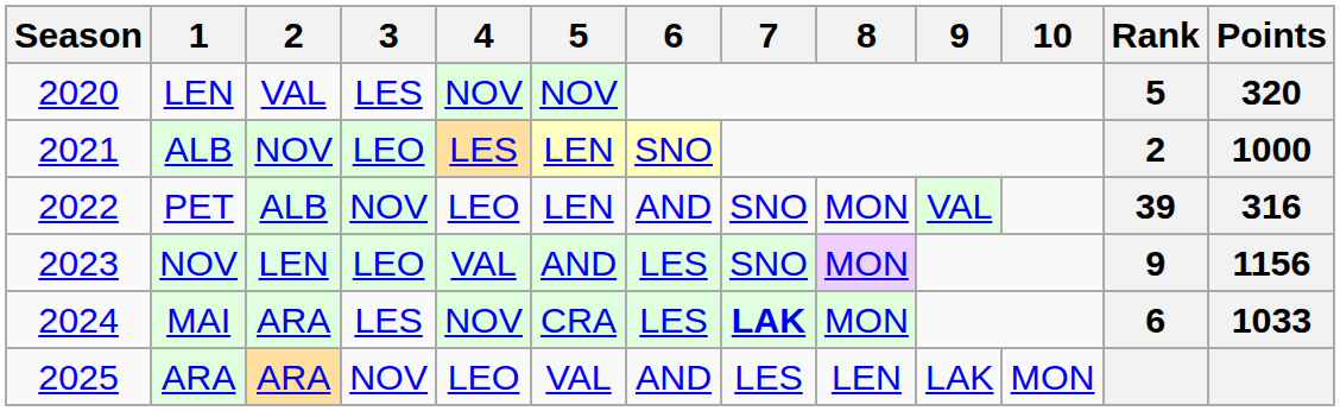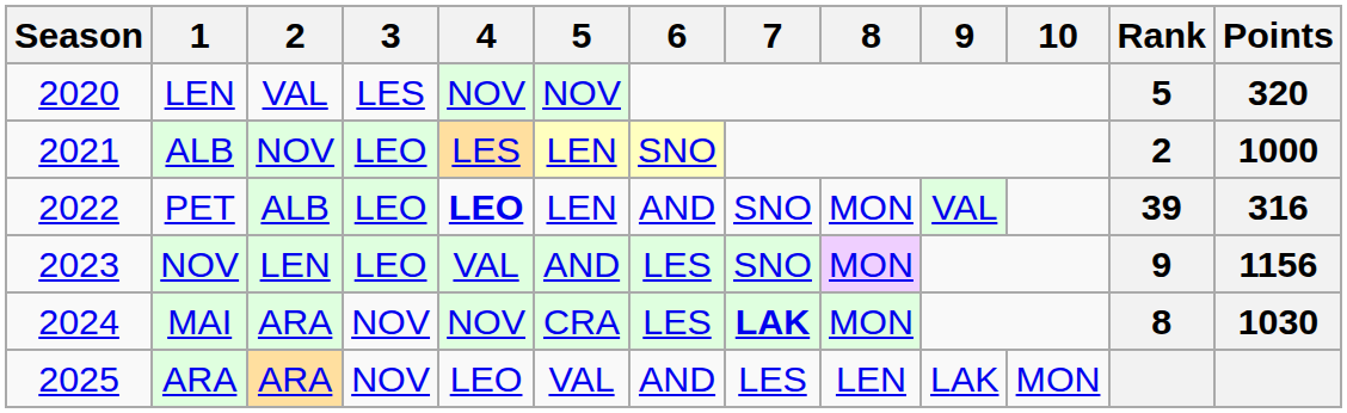PET | 3: NOV -> LEO
PET | 4: normal -> bold
MAI | 3: LES -> NOV
MAI | Rank: 6 -> 8
MAI | Points: 1033 -> 1030
